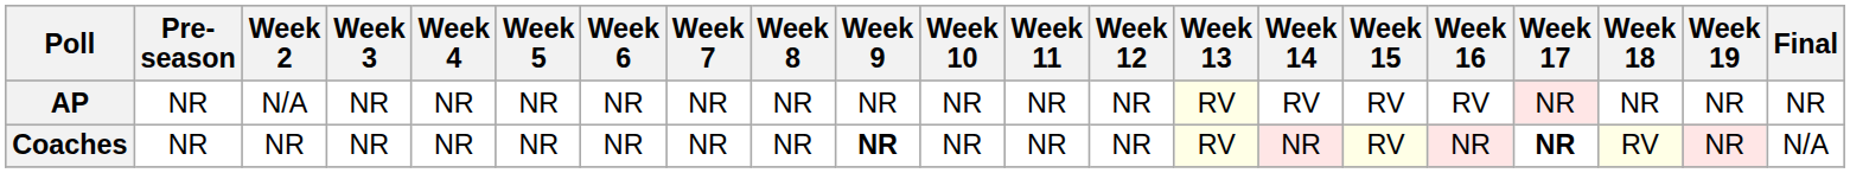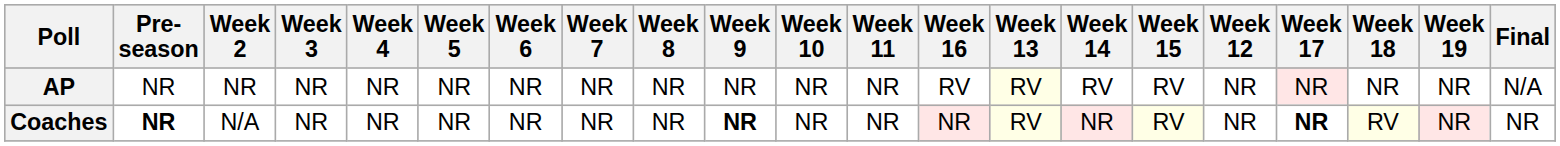columns swapped: Week 12 <-> Week 16
AP | Week 2: N/A -> NR
AP | Final: NR -> N/A
Coaches | Pre- season: normal -> bold
Coaches | Week 2: NR -> N/A
Coaches | Final: N/A -> NR
